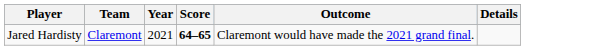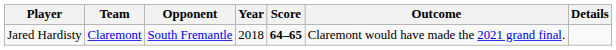+ column: Opponent | South Fremantle
Jared Hardisty | Year: 2021 -> 2018
